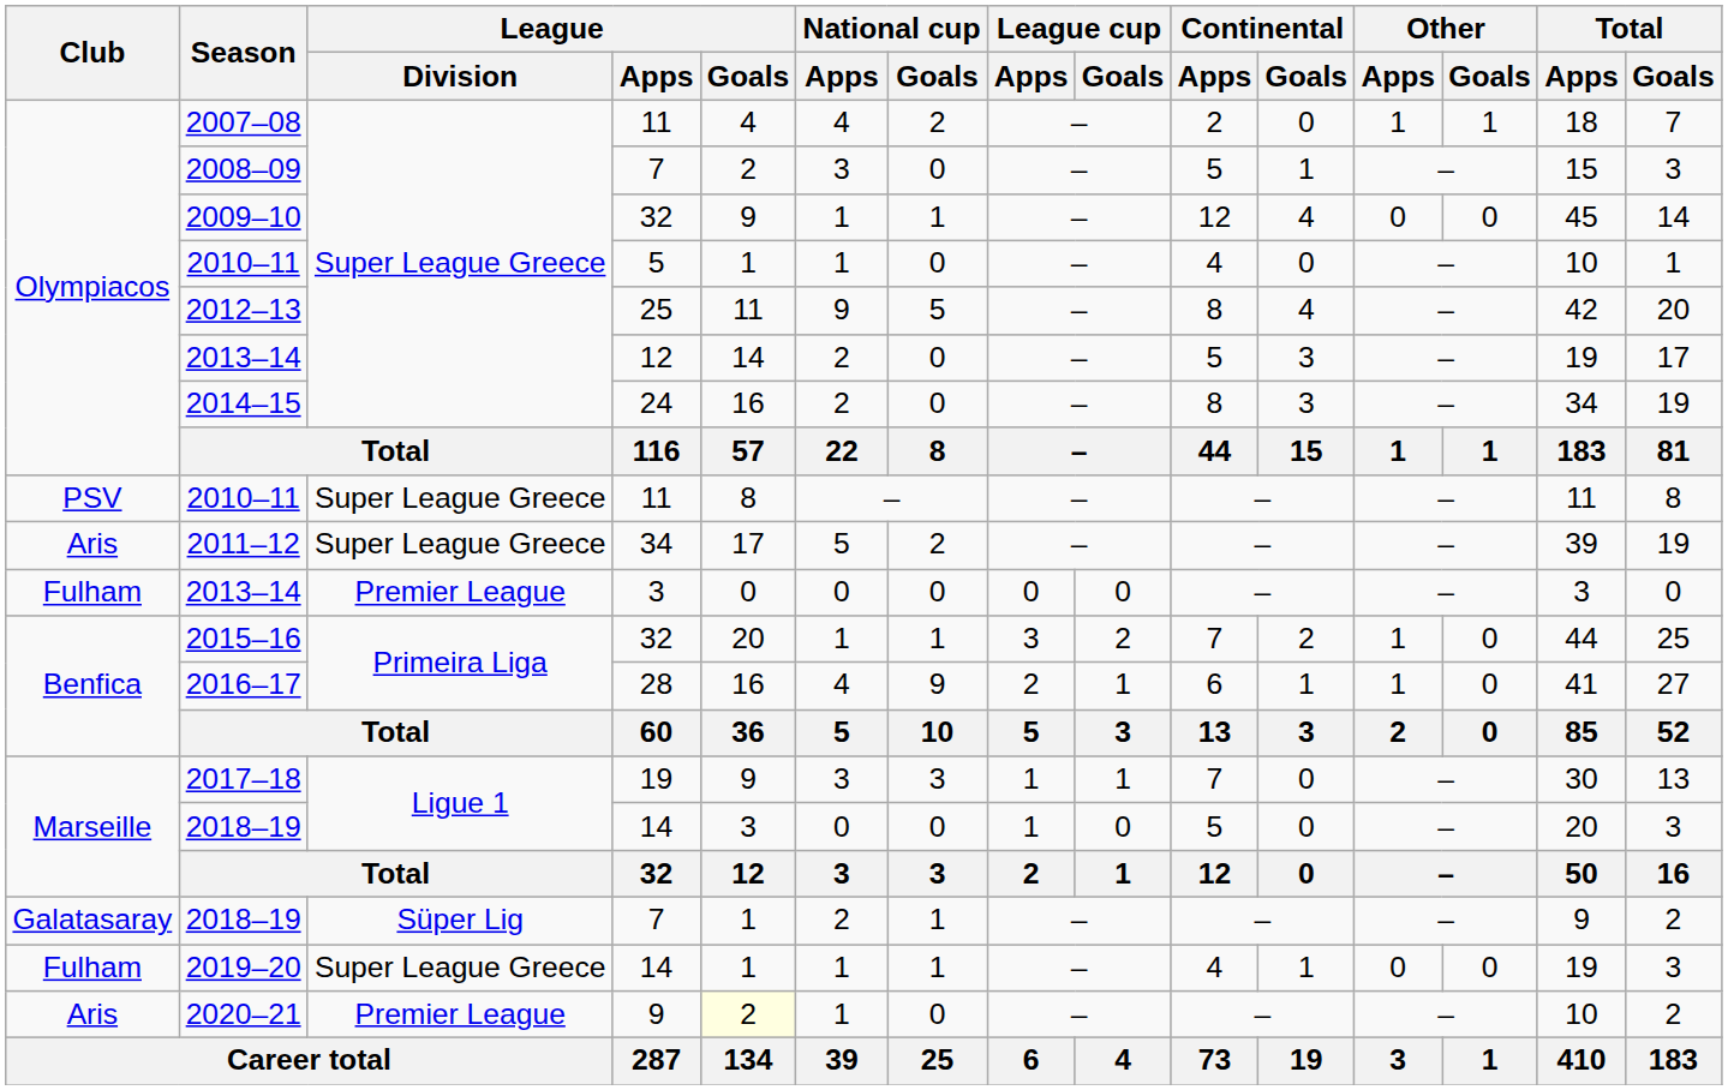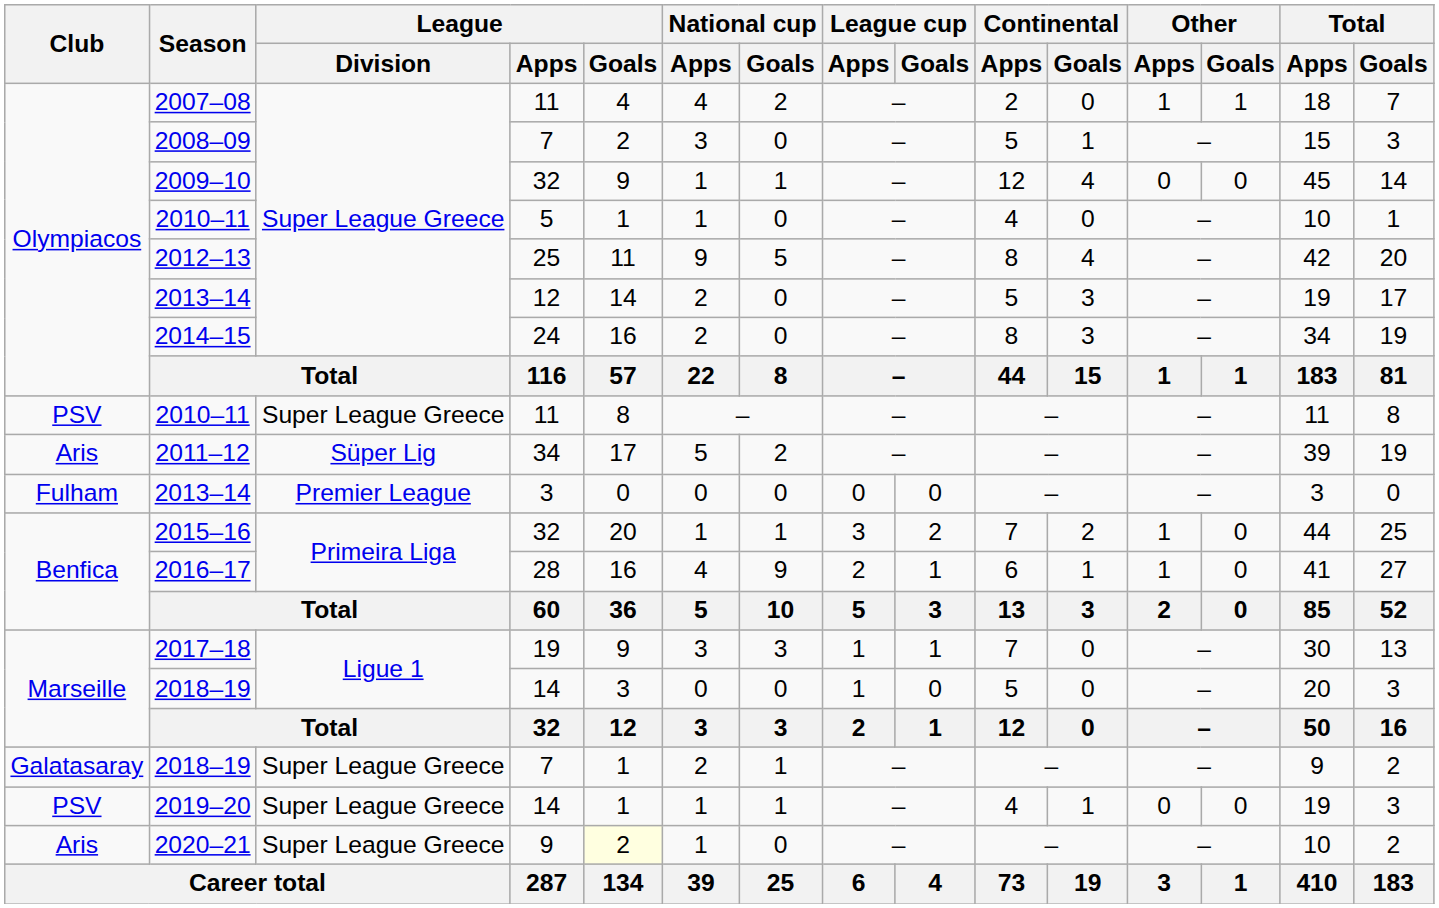2011–12 | League / Division: Super League Greece -> Süper Lig
2018–19 / 7 | League / Division: Süper Lig -> Super League Greece
2019–20 | Club: Fulham -> PSV
2020–21 | League / Division: Premier League -> Super League Greece
